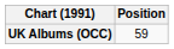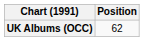UK Albums (OCC) | Position: 59 -> 62
